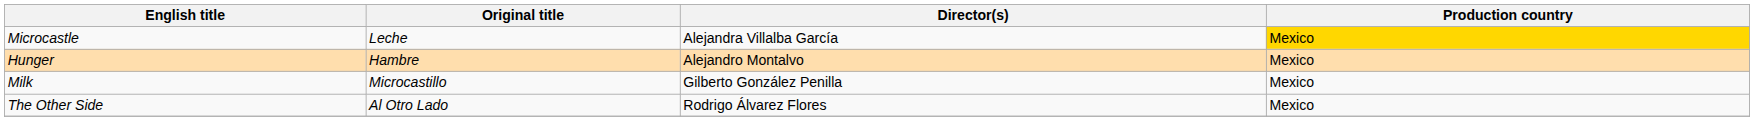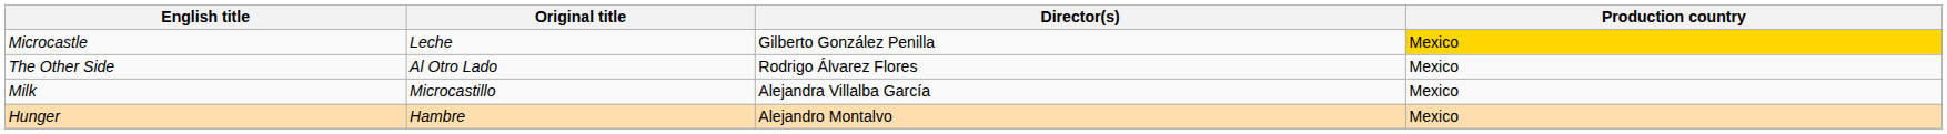Microcastle | Director(s): Alejandra Villalba García -> Gilberto González Penilla
rows swapped: The Other Side <-> Hunger
Milk | Director(s): Gilberto González Penilla -> Alejandra Villalba García
